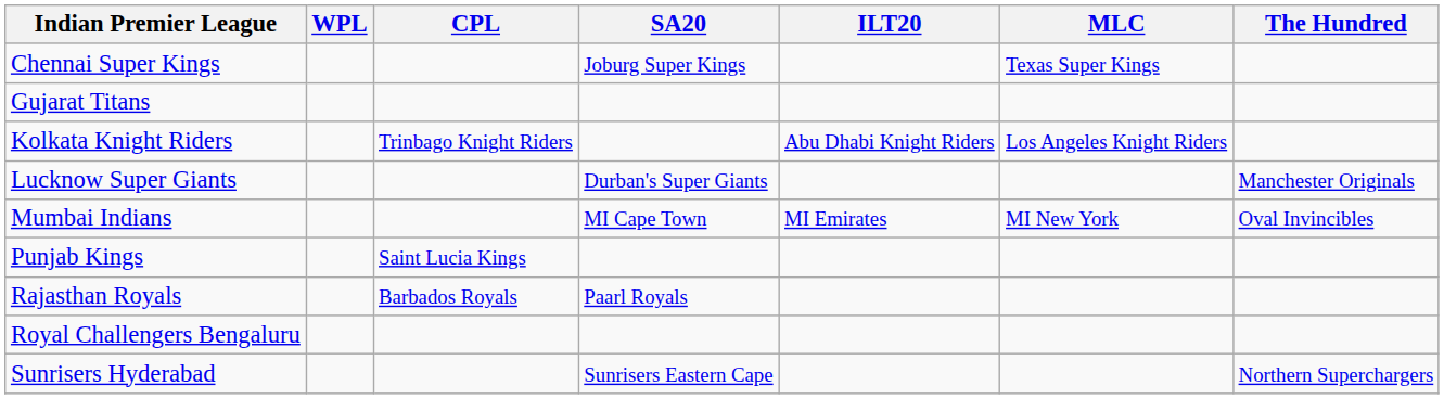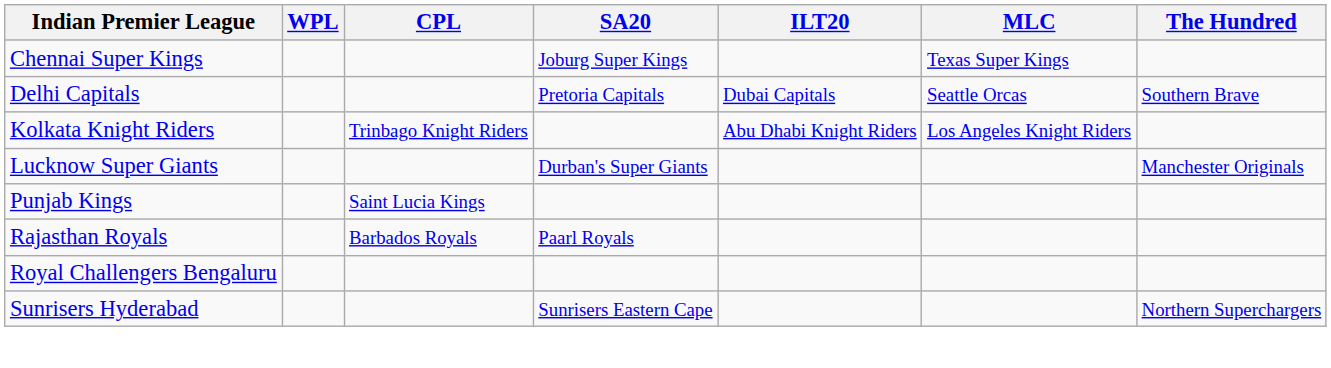+ row: Delhi Capitals | Pretoria Capitals | Dubai Capitals | Seattle Orcas | Southern Brave
- row: Gujarat Titans
- row: Mumbai Indians | MI Cape Town | MI Emirates | MI New York | Oval Invincibles
